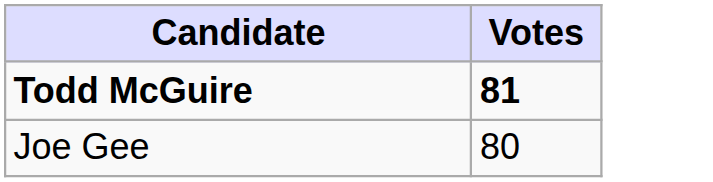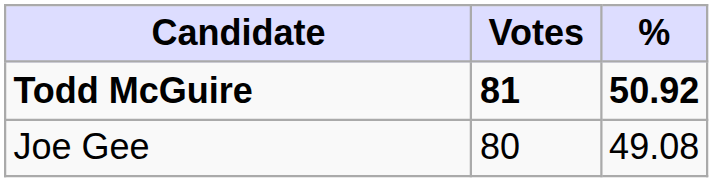+ column: % | 50.92 | 49.08
